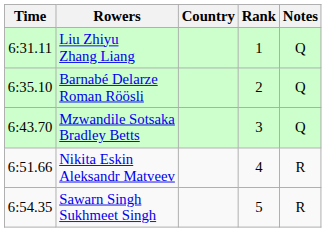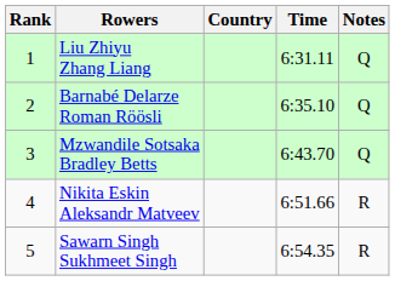columns swapped: Rank <-> Time
